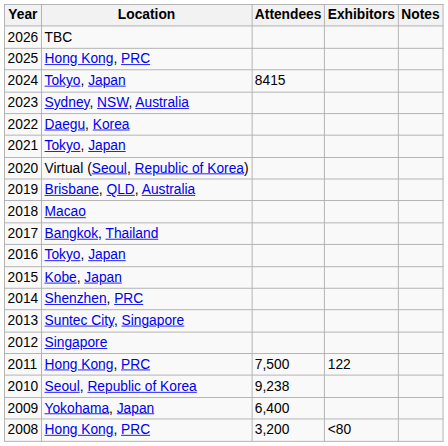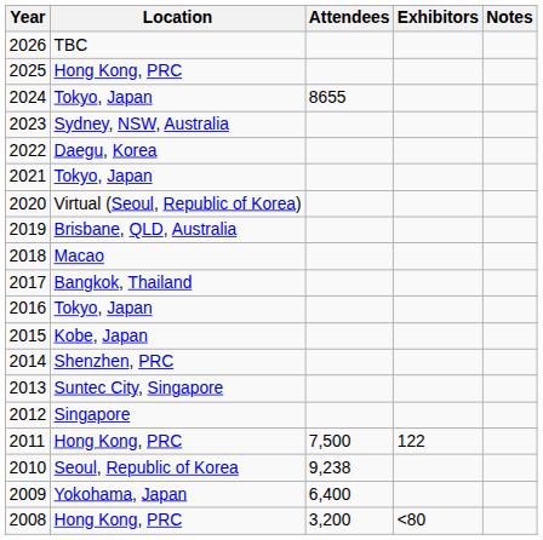2024 | Attendees: 8415 -> 8655
